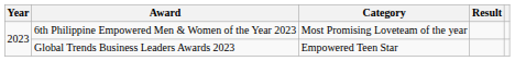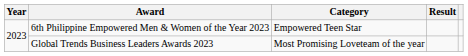6th Philippine Empowered Men & Women of the Year 2023 | Category: Most Promising Loveteam of the year -> Empowered Teen Star
Global Trends Business Leaders Awards 2023 | Category: Empowered Teen Star -> Most Promising Loveteam of the year
